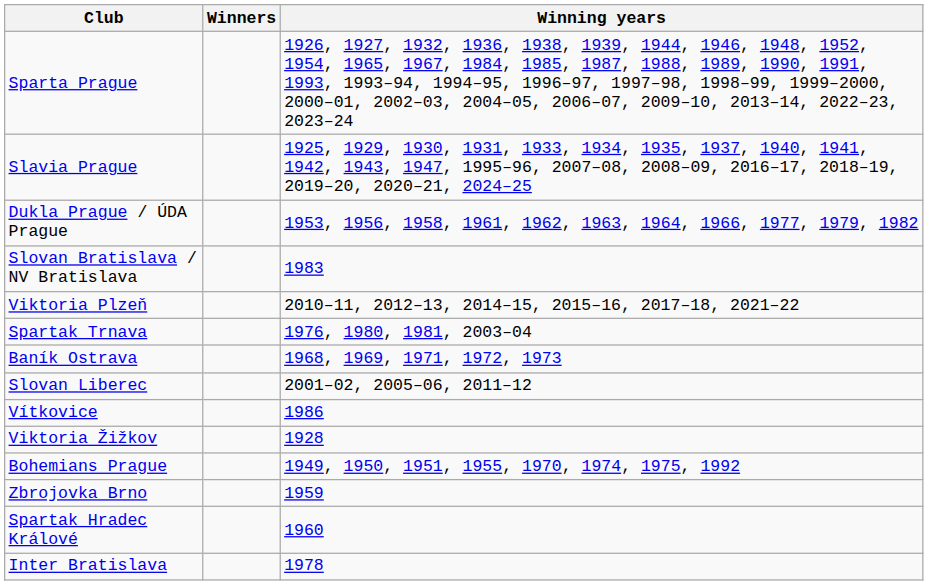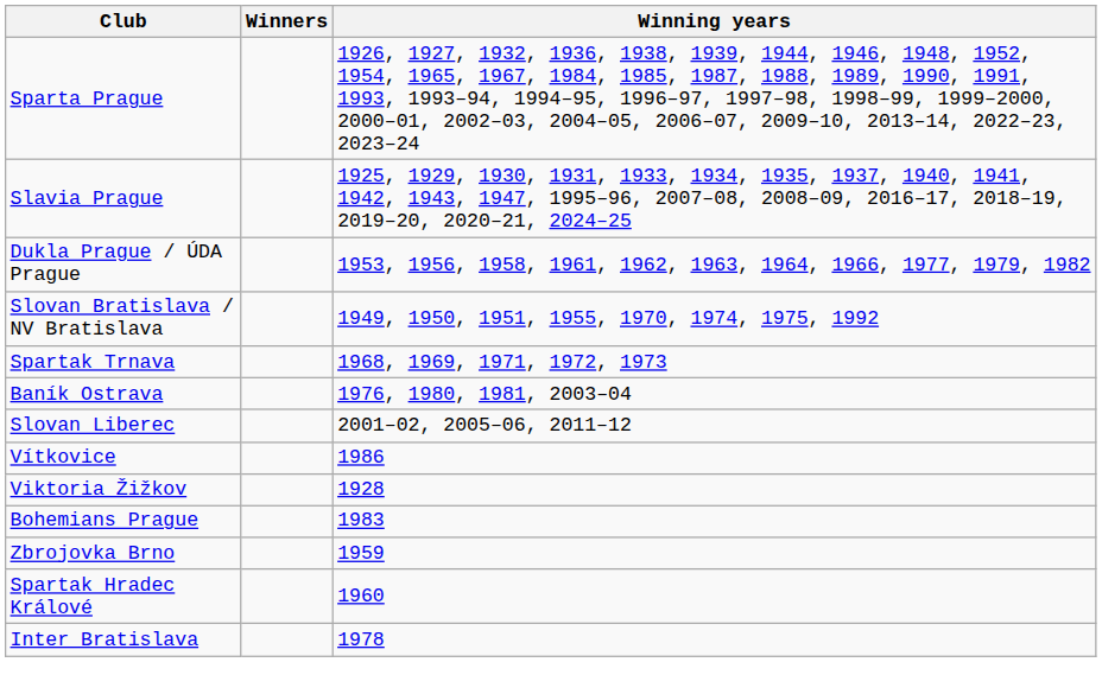Slovan Bratislava / NV Bratislava | Winning years: 1983 -> 1949, 1950, 1951, 1955, 1970, 1974, 1975, 1992
- row: Viktoria Plzeň | 2010–11, 2012–13, 2014–15, 2015–16, 2017–18, 2021–22
Spartak Trnava | Winning years: 1976, 1980, 1981, 2003–04 -> 1968, 1969, 1971, 1972, 1973
Baník Ostrava | Winning years: 1968, 1969, 1971, 1972, 1973 -> 1976, 1980, 1981, 2003–04
Bohemians Prague | Winning years: 1949, 1950, 1951, 1955, 1970, 1974, 1975, 1992 -> 1983
